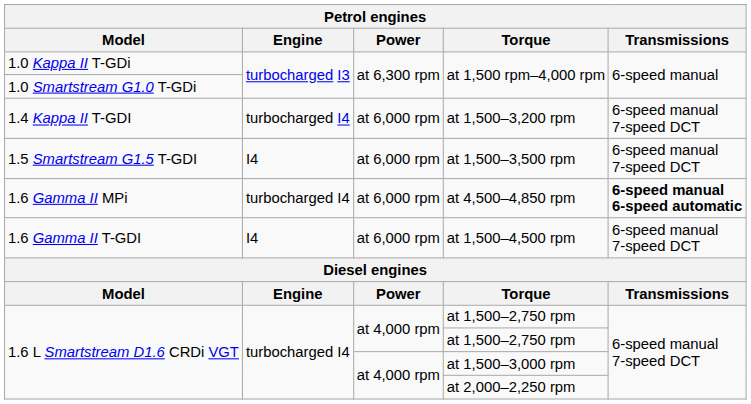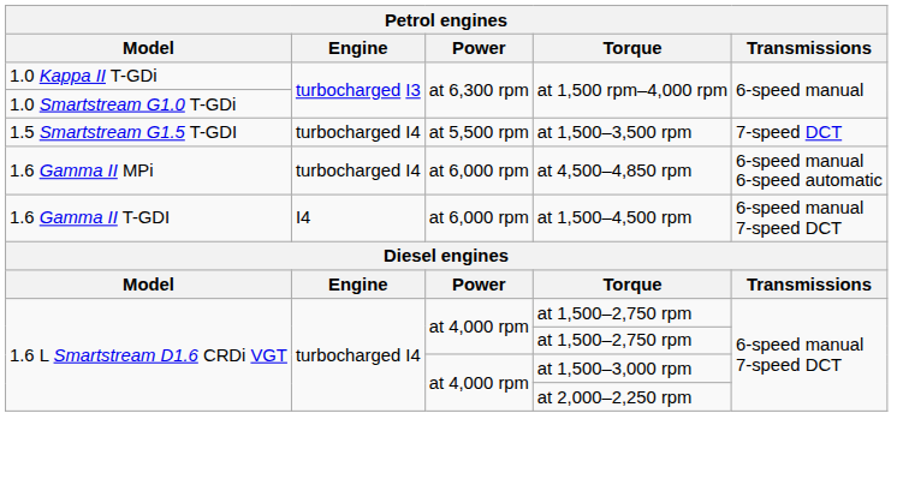- row: 1.4 Kappa II T-GDI | turbocharged I4 | at 6,000 rpm | at 1,500–3,200 rpm | 6-speed manual 7-speed DCT
at 1,500–3,500 rpm | Engine: I4 -> turbocharged I4
at 1,500–3,500 rpm | Power: at 6,000 rpm -> at 5,500 rpm
at 1,500–3,500 rpm | Transmissions: 6-speed manual 7-speed DCT -> 7-speed DCT
at 4,500–4,850 rpm | Transmissions: bold -> normal
